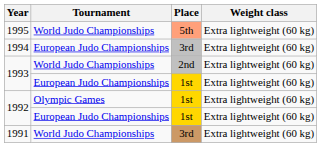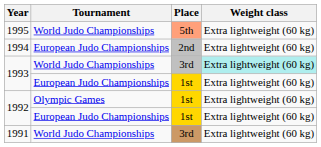1994 | Place: 3rd -> 2nd
1993 / World Judo Championships | Place: 2nd -> 3rd
1993 / World Judo Championships | Weight class: no background -> paleturquoise background
